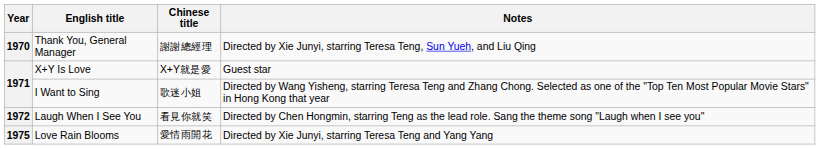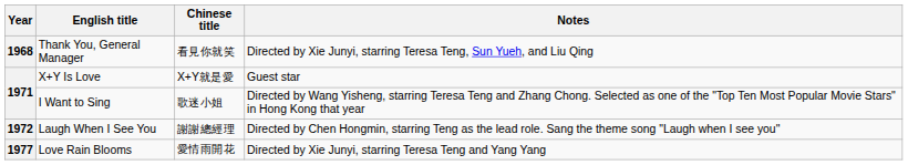Thank You, General Manager | Year: 1970 -> 1968
Thank You, General Manager | Chinese title: 謝謝總經理 -> 看見你就笑
Laugh When I See You | Chinese title: 看見你就笑 -> 謝謝總經理
Love Rain Blooms | Year: 1975 -> 1977
